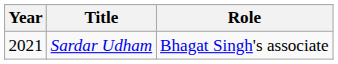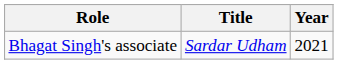columns swapped: Year <-> Role
